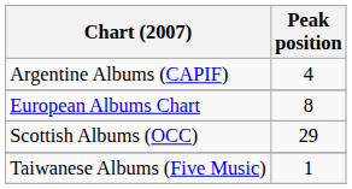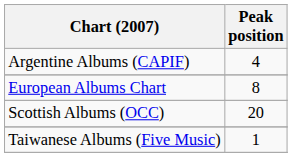Scottish Albums (OCC) | Peak position: 29 -> 20
